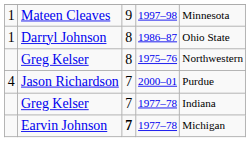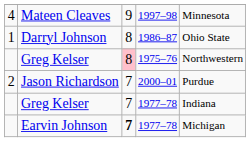Mateen Cleaves | column 1: 1 -> 4
Greg Kelser / 1975–76 | column 3: no background -> pink background
Jason Richardson | column 1: 4 -> 2
